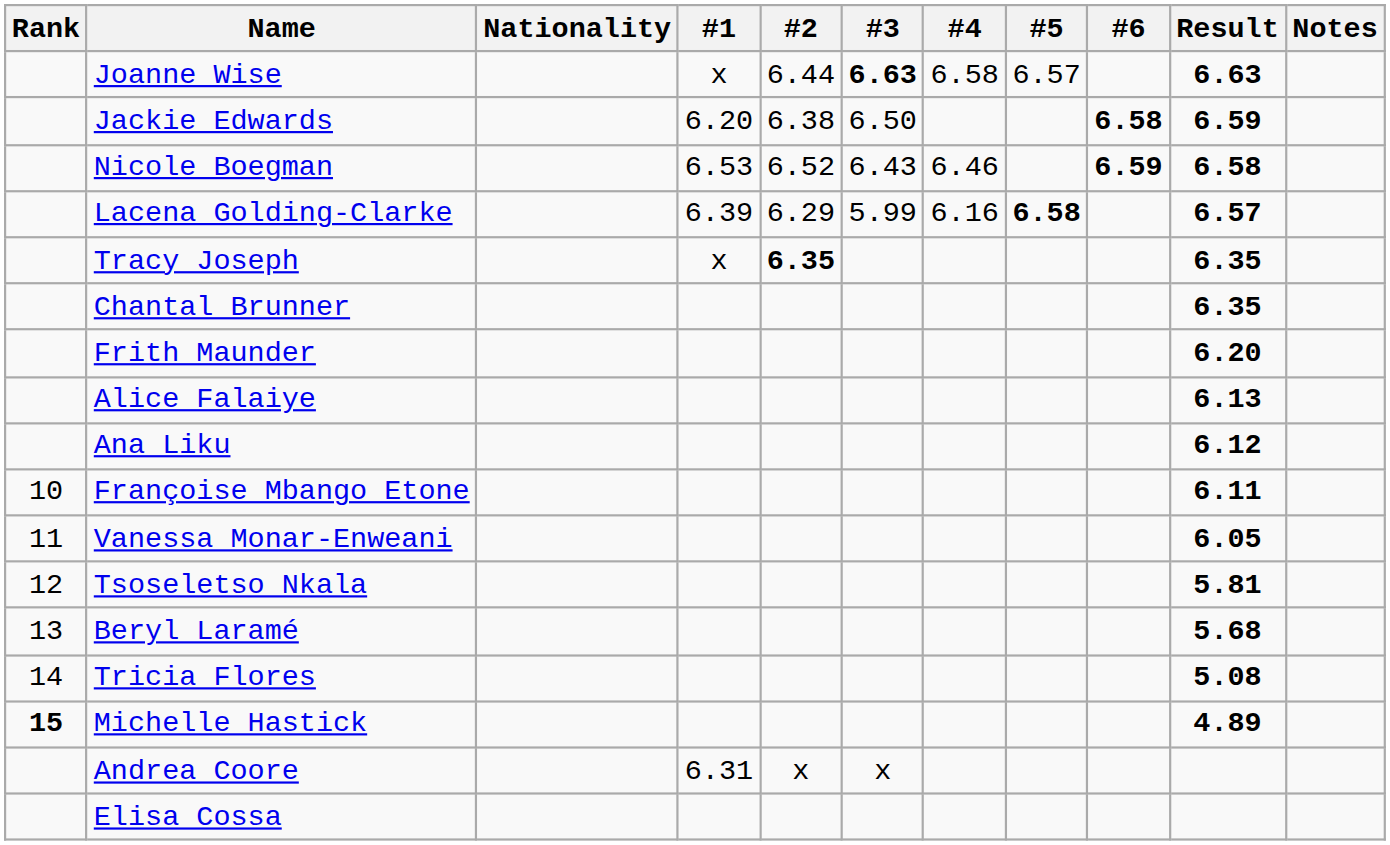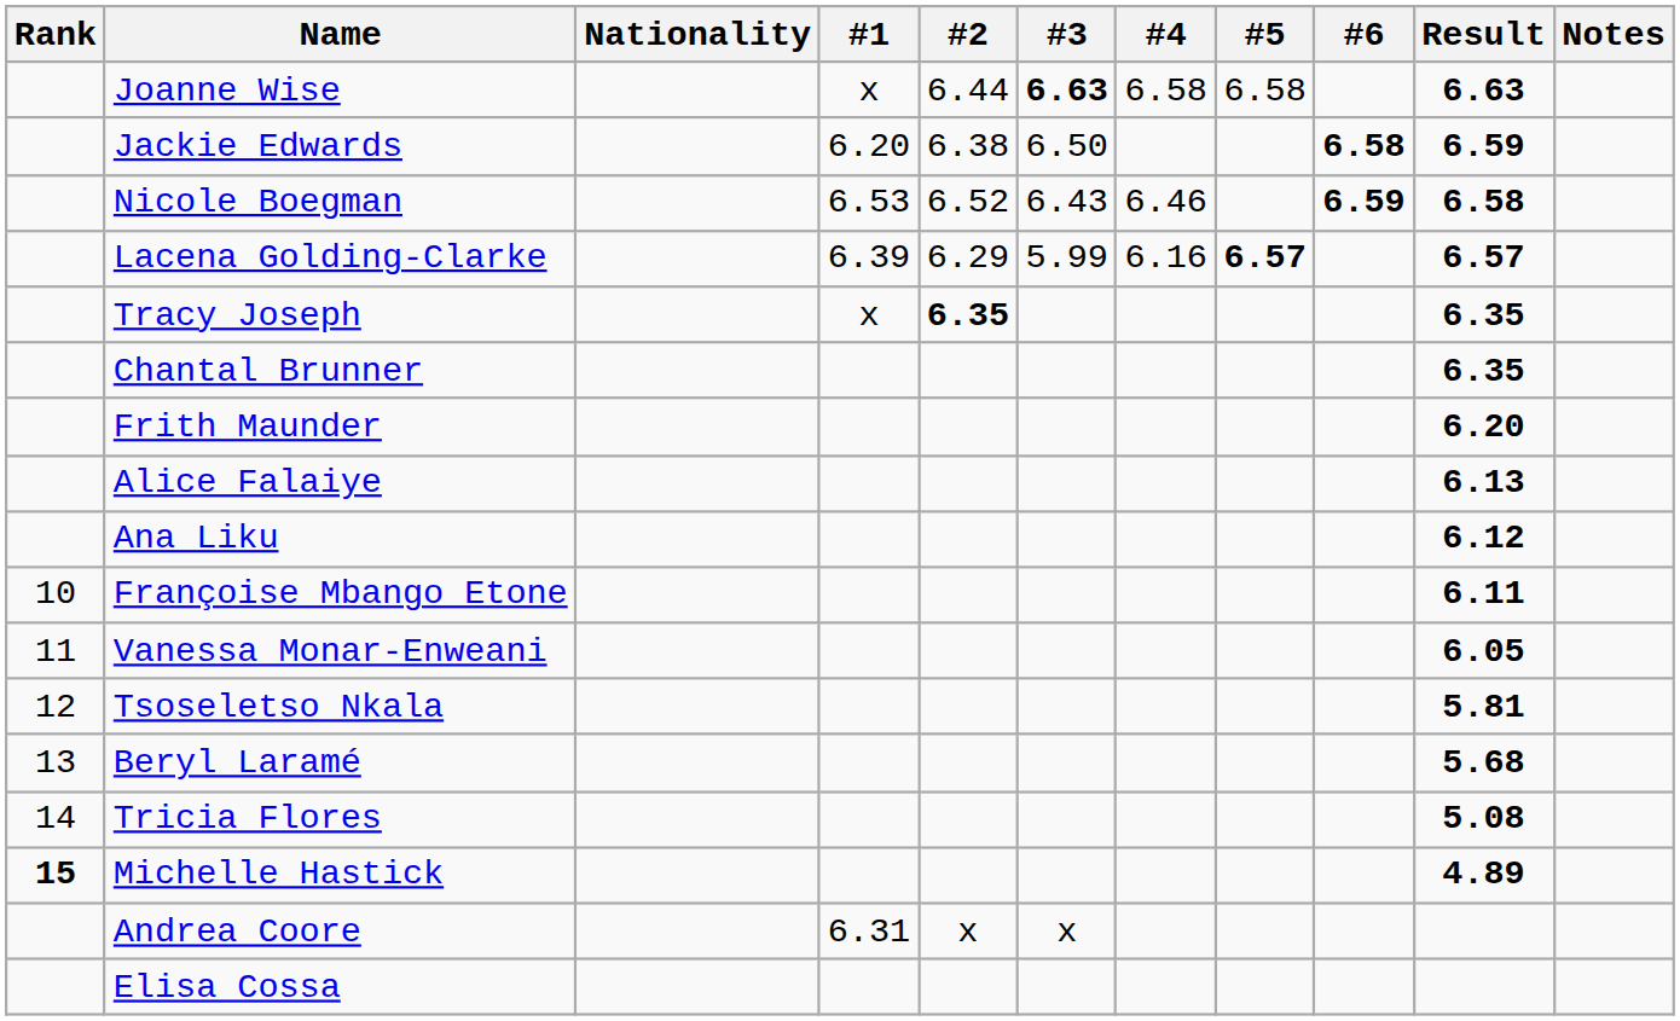Joanne Wise | #5: 6.57 -> 6.58
Lacena Golding-Clarke | #5: 6.58 -> 6.57
